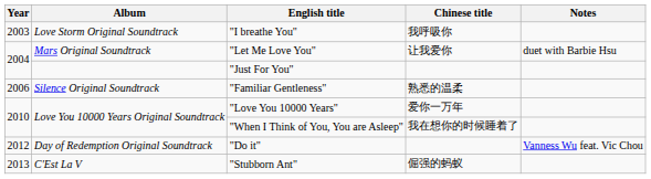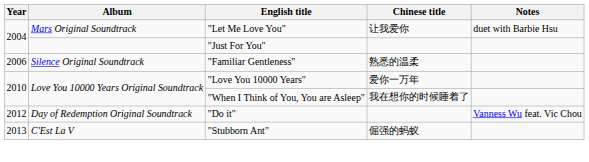- row: 2003 | Love Storm Original Soundtrack | "I breathe You" | 我呼吸你
